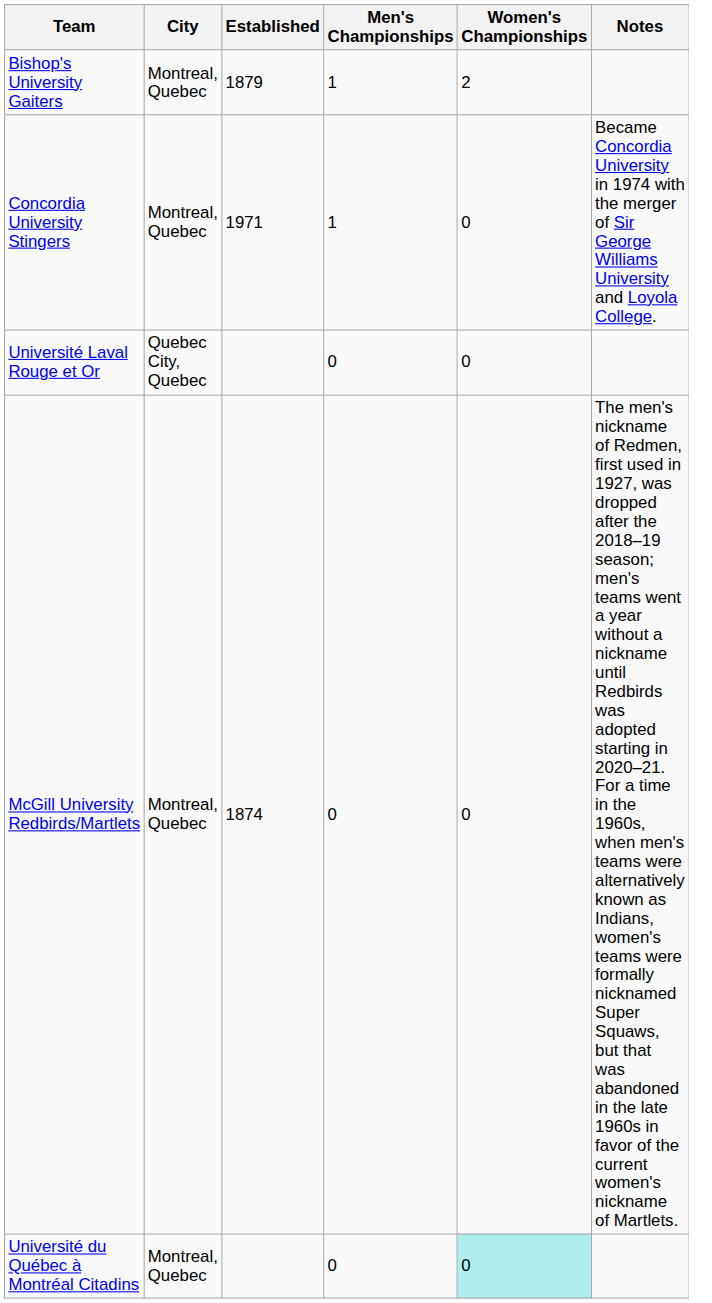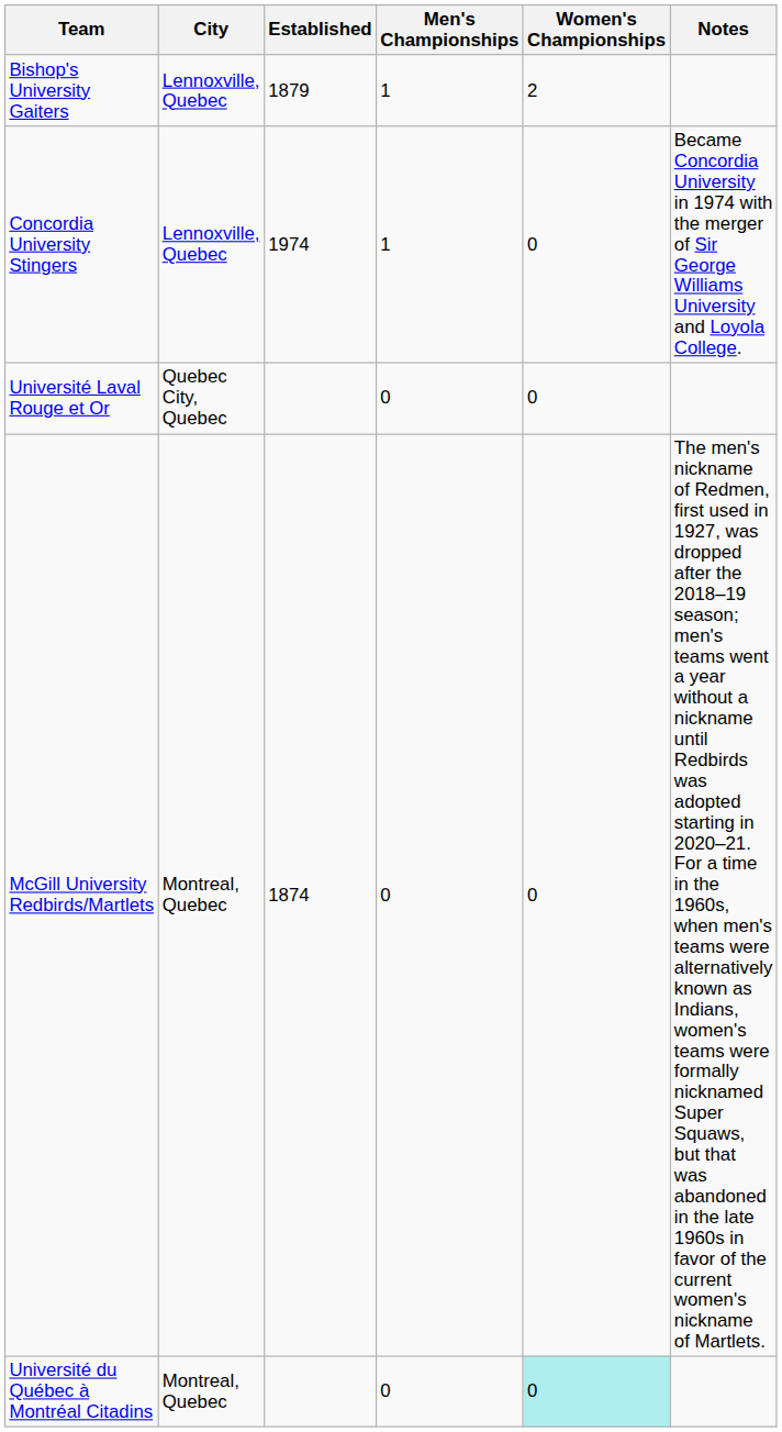Bishop's University Gaiters | City: Montreal, Quebec -> Lennoxville, Quebec
Concordia University Stingers | City: Montreal, Quebec -> Lennoxville, Quebec
Concordia University Stingers | Established: 1971 -> 1974
